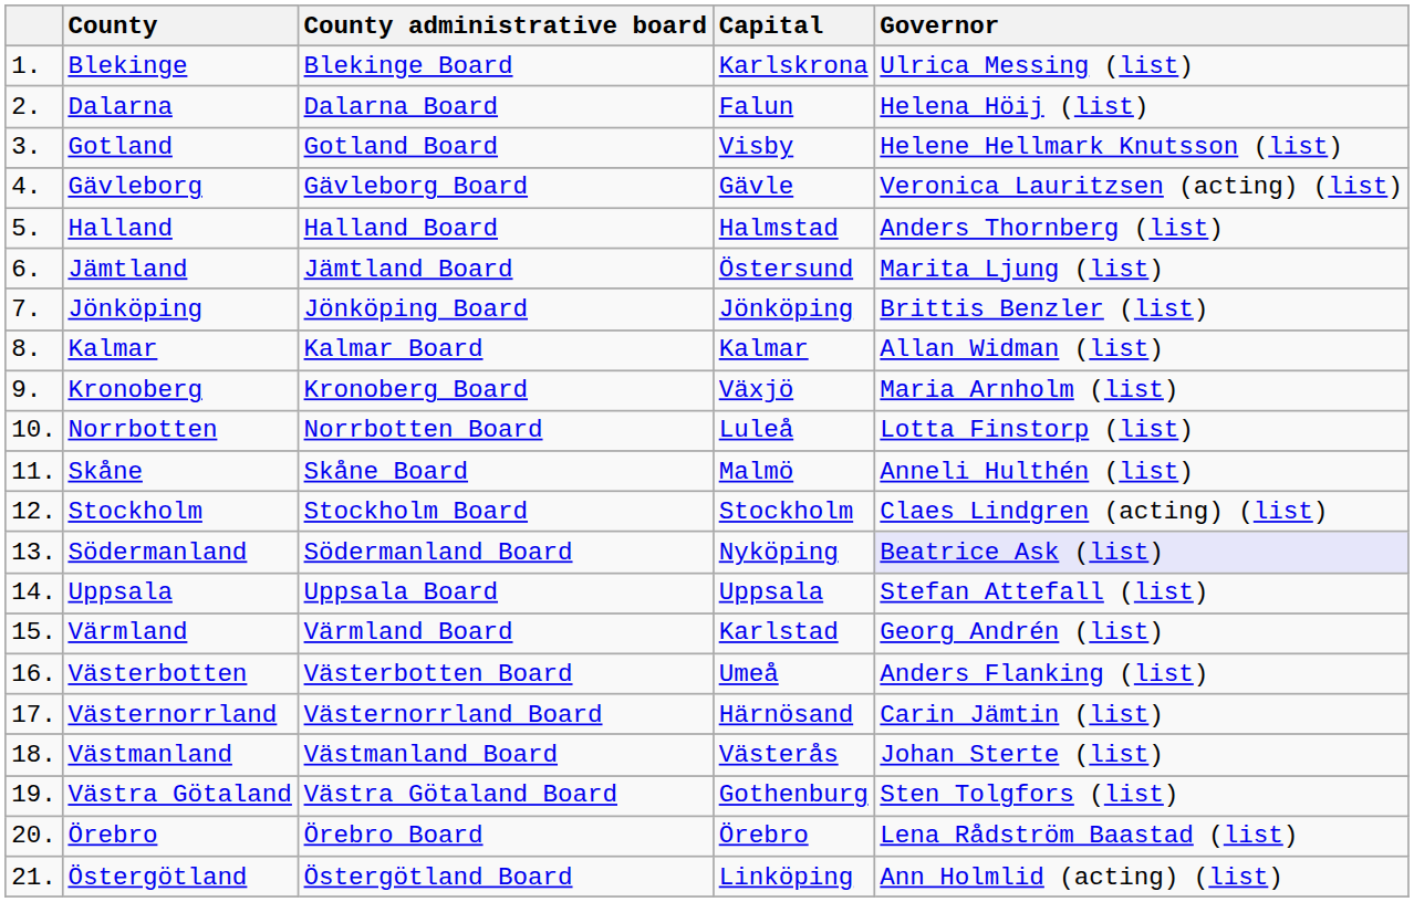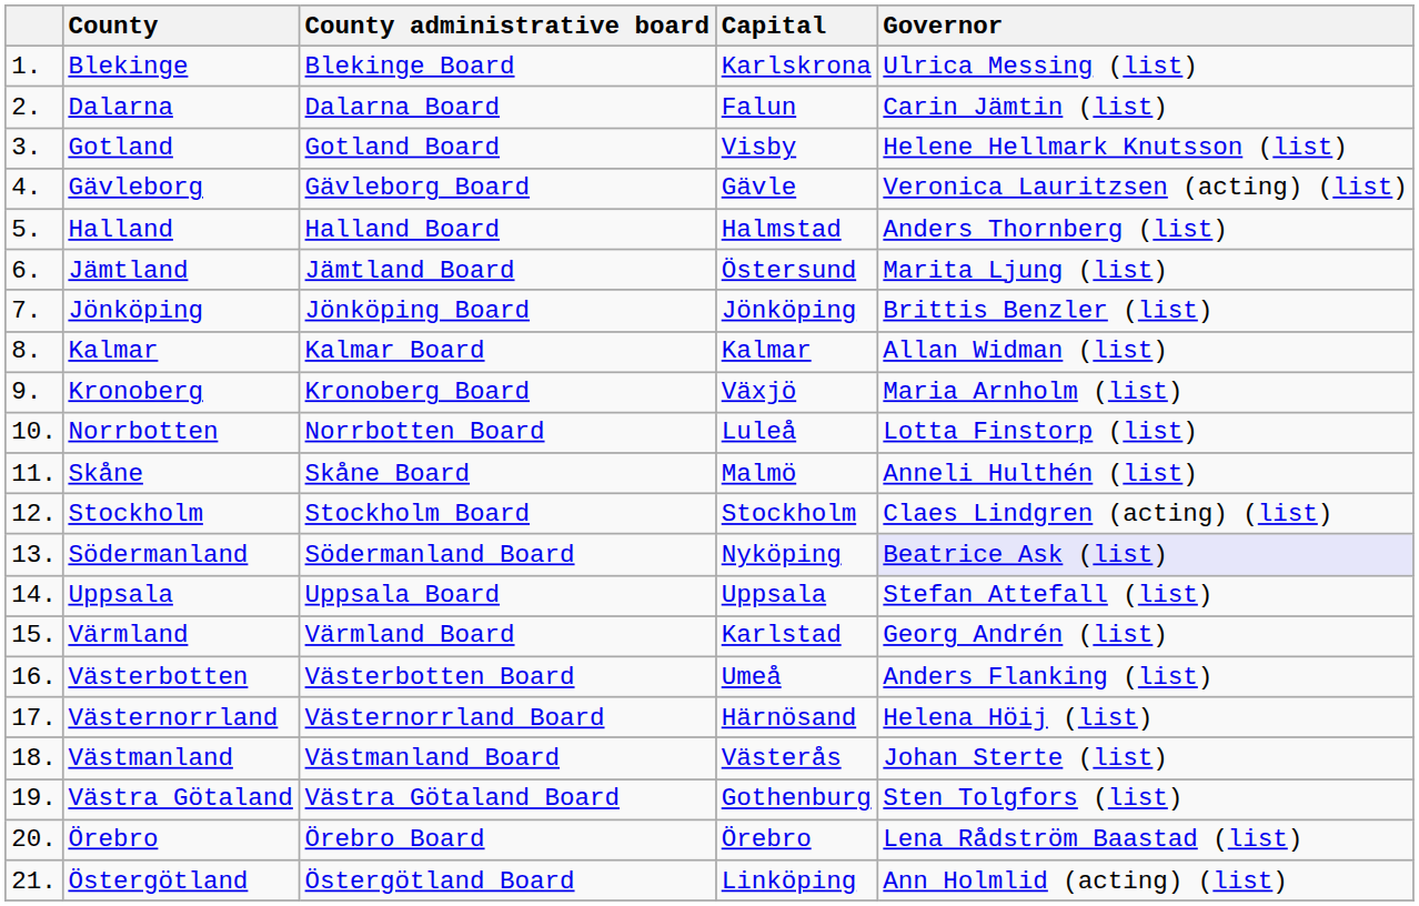Dalarna | Governor: Helena Höij (list) -> Carin Jämtin (list)
Västernorrland | Governor: Carin Jämtin (list) -> Helena Höij (list)
